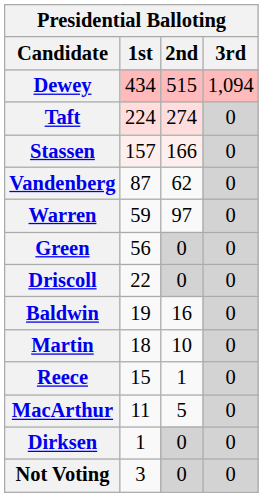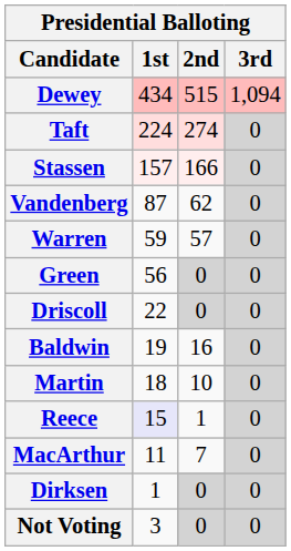Warren | 2nd: 97 -> 57
Reece | 1st: no background -> lavender background
MacArthur | 2nd: 5 -> 7
